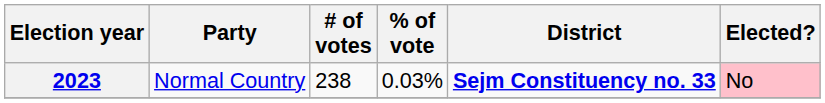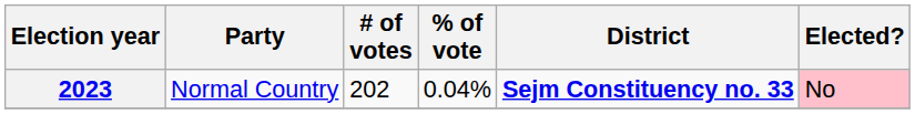2023 | # of votes: 238 -> 202
2023 | % of vote: 0.03% -> 0.04%
